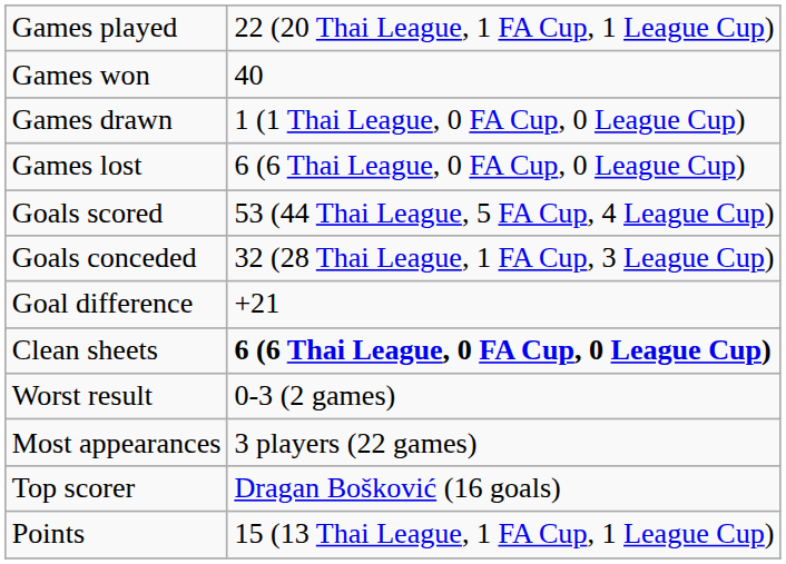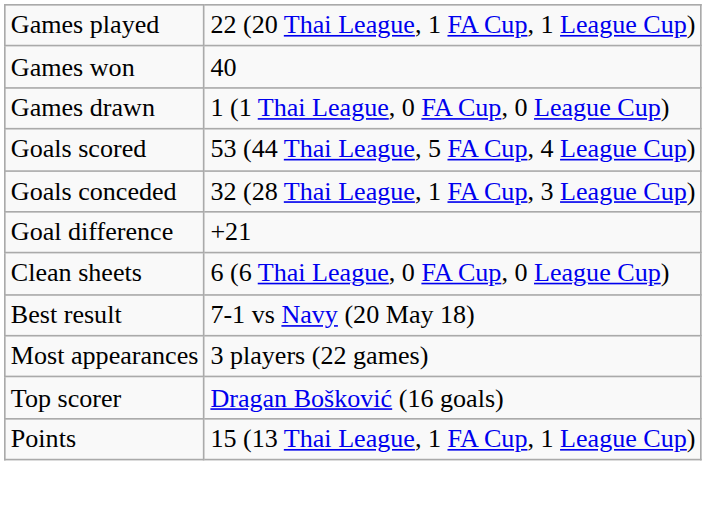- row: Games lost | 6 (6 Thai League, 0 FA Cup, 0 League Cup)
Clean sheets | column 2: bold -> normal
+ row: Best result | 7-1 vs Navy (20 May 18)
- row: Worst result | 0-3 (2 games)
